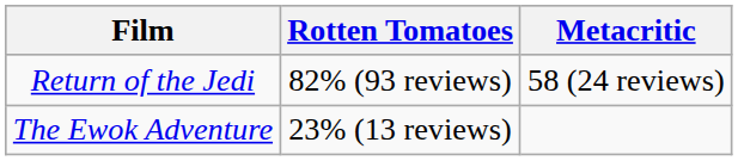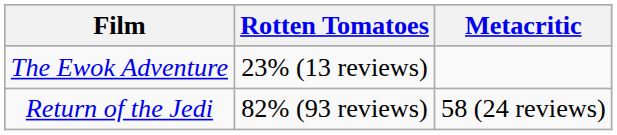rows swapped: Return of the Jedi <-> The Ewok Adventure
